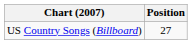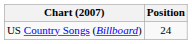US Country Songs (Billboard) | Position: 27 -> 24
